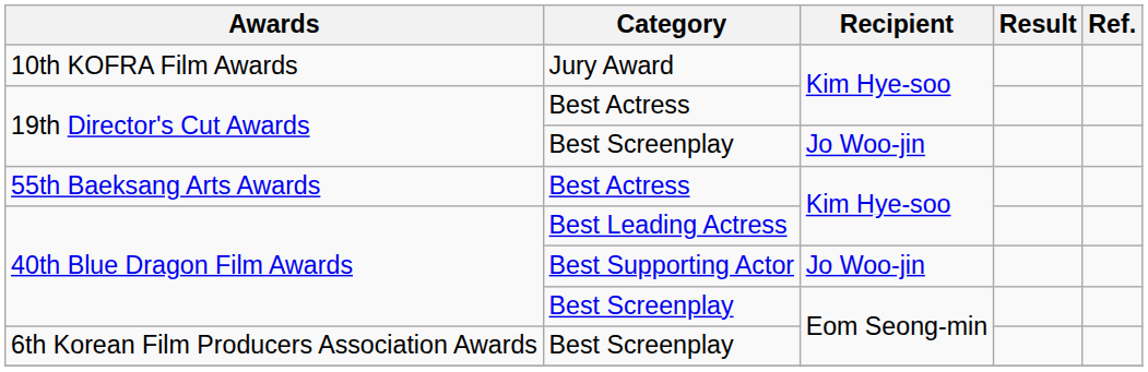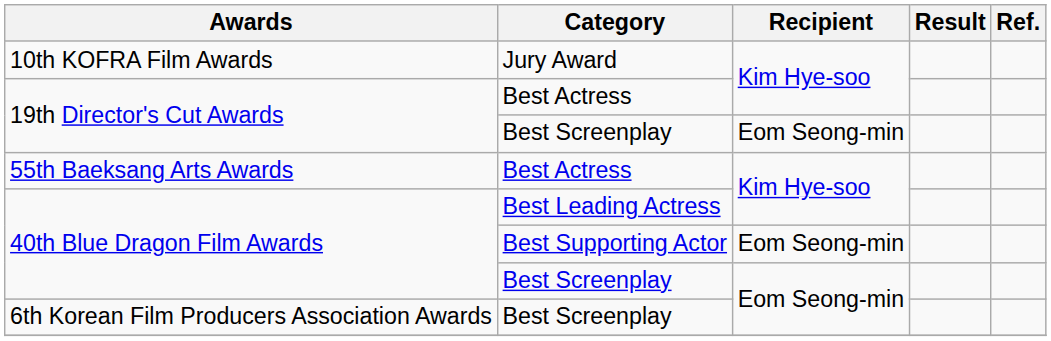19th Director's Cut Awards / Best Screenplay | Recipient: Jo Woo-jin -> Eom Seong-min
40th Blue Dragon Film Awards / Best Supporting Actor | Recipient: Jo Woo-jin -> Eom Seong-min
